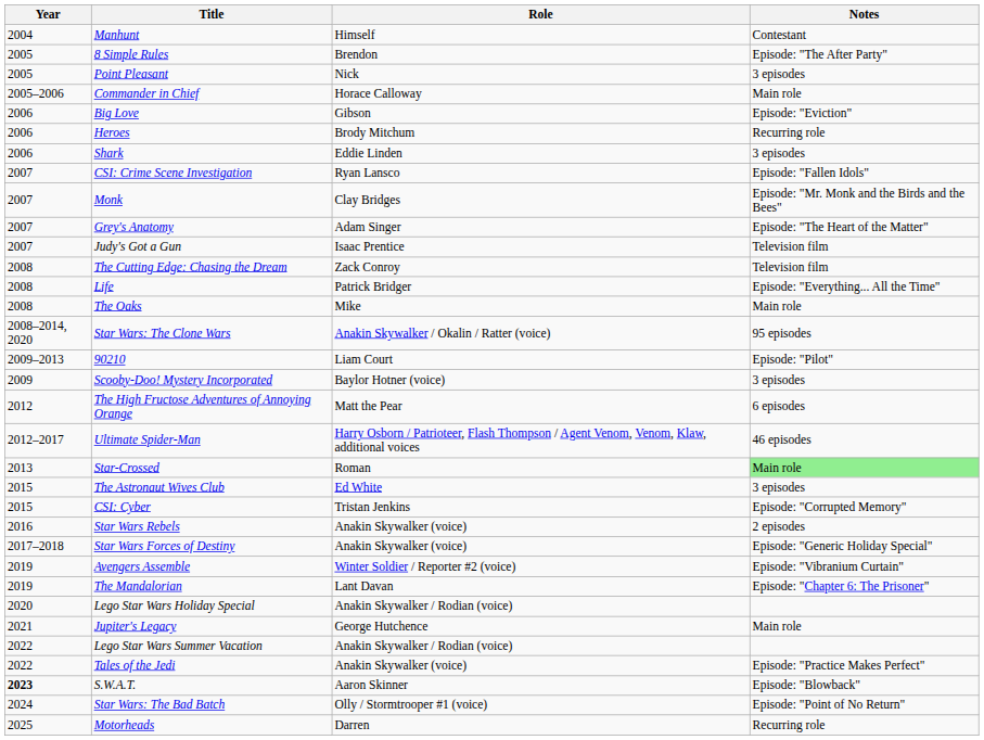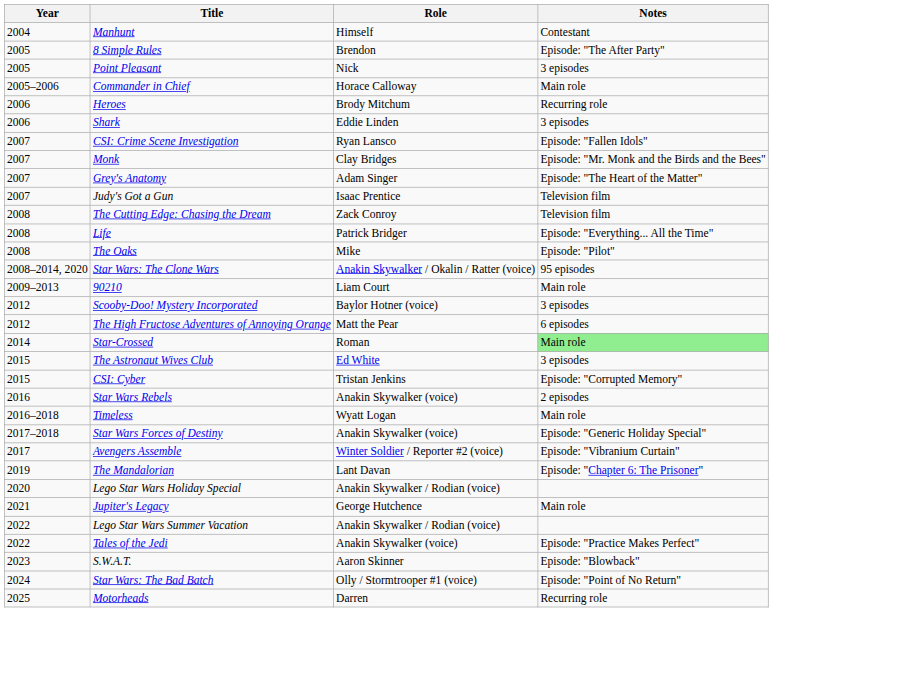- row: 2006 | Big Love | Gibson | Episode: "Eviction"
The Oaks | Notes: Main role -> Episode: "Pilot"
90210 | Notes: Episode: "Pilot" -> Main role
Scooby-Doo! Mystery Incorporated | Year: 2009 -> 2012
- row: 2012–2017 | Ultimate Spider-Man | Harry Osborn / Patrioteer, Flash Thompson / Agent Venom, Venom, Klaw, additional voices | 46 episodes
Star-Crossed | Year: 2013 -> 2014
+ row: 2016–2018 | Timeless | Wyatt Logan | Main role
Avengers Assemble | Year: 2019 -> 2017
S.W.A.T. | Year: bold -> normal
